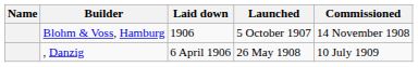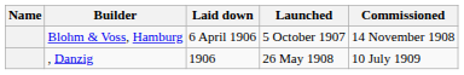Blohm & Voss, Hamburg | Laid down: 1906 -> 6 April 1906
, Danzig | Laid down: 6 April 1906 -> 1906
